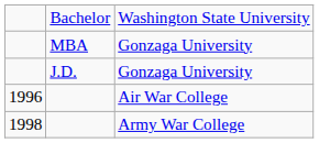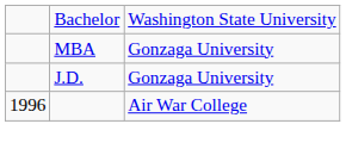- row: 1998 | Army War College
